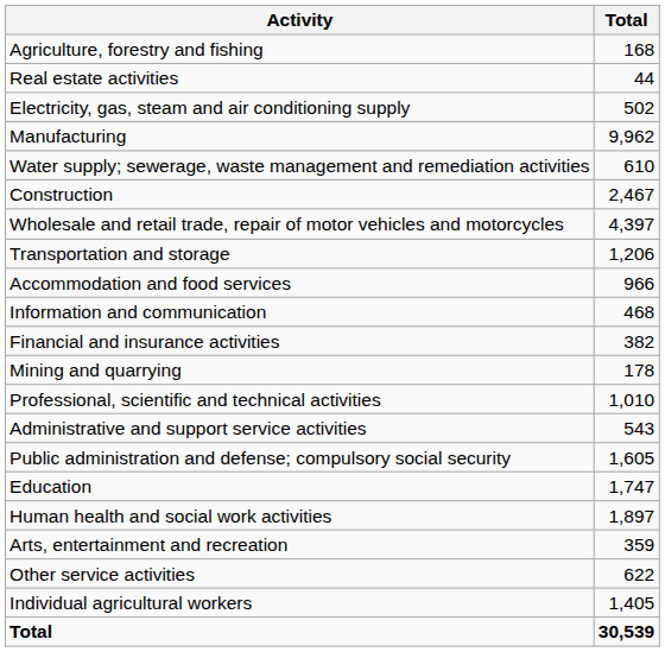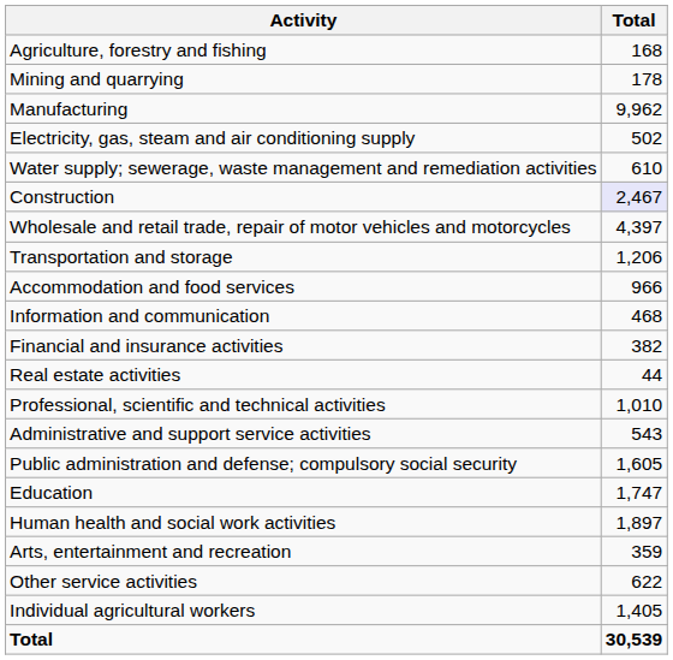rows swapped: Mining and quarrying <-> Real estate activities
rows swapped: Manufacturing <-> Electricity, gas, steam and air conditioning supply
Construction | Total: no background -> lavender background
